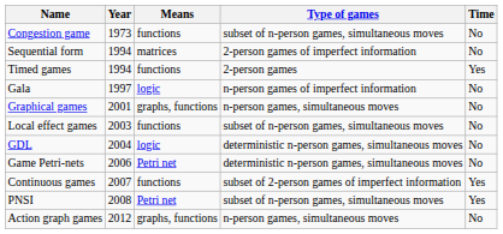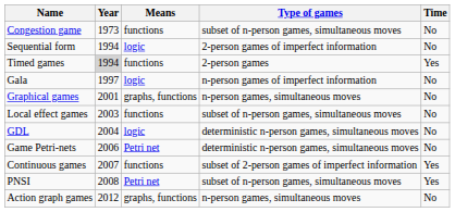Sequential form | Means: matrices -> logic
Timed games | Year: no background -> lightgrey background
